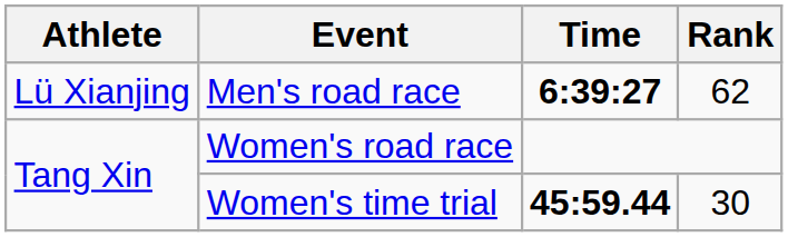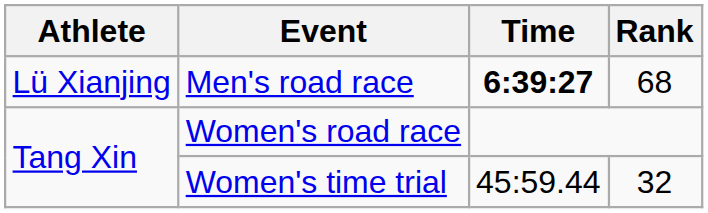Men's road race | Rank: 62 -> 68
Women's time trial | Time: bold -> normal
Women's time trial | Rank: 30 -> 32
